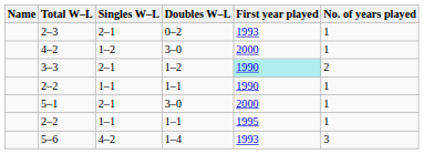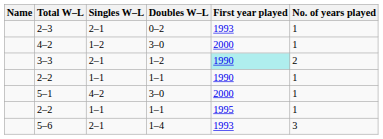5–1 | Singles W–L: 2–1 -> 4–2
5–6 | Singles W–L: 4–2 -> 2–1
